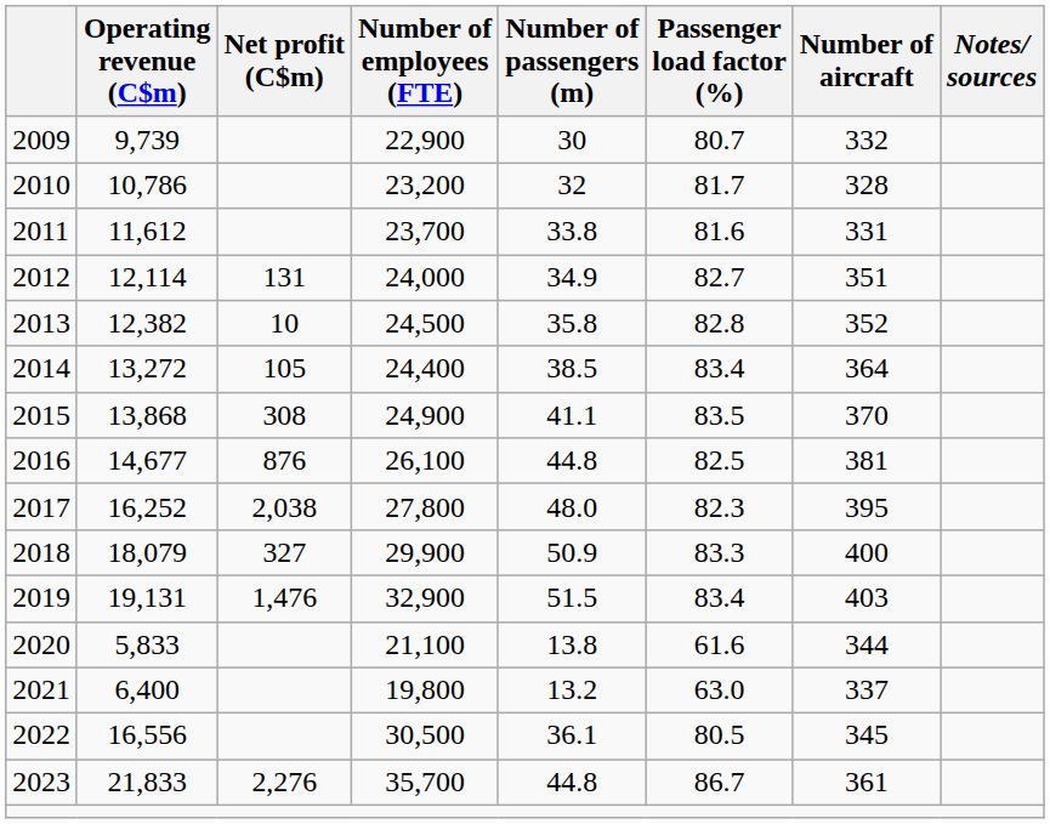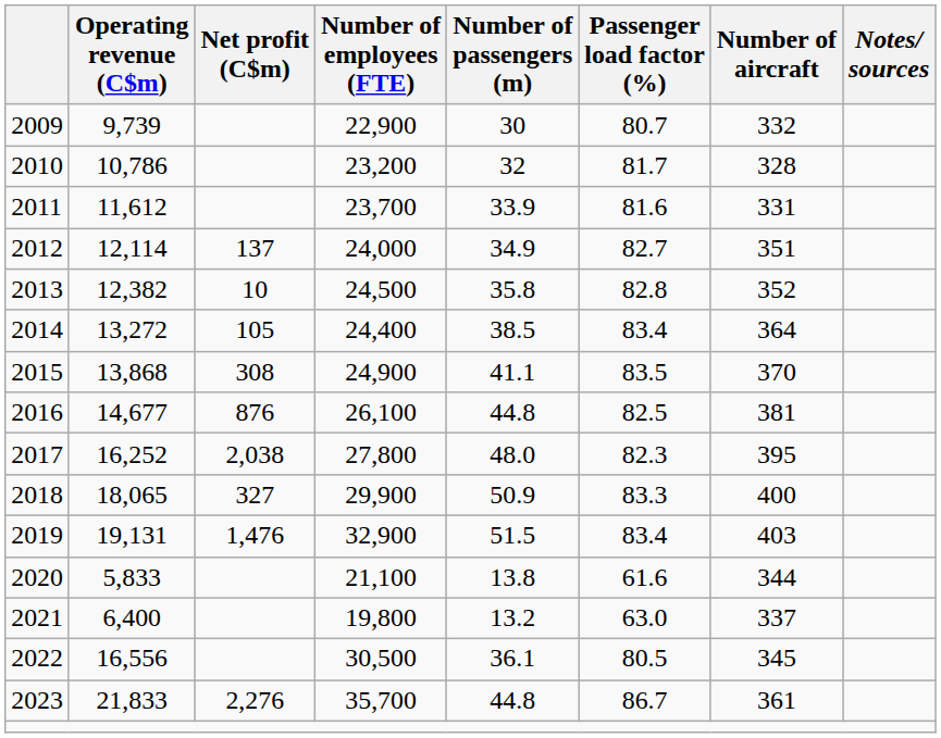2011 | Number of passengers (m): 33.8 -> 33.9
2012 | Net profit (C$m): 131 -> 137
2018 | Operating revenue (C$m): 18,079 -> 18,065
